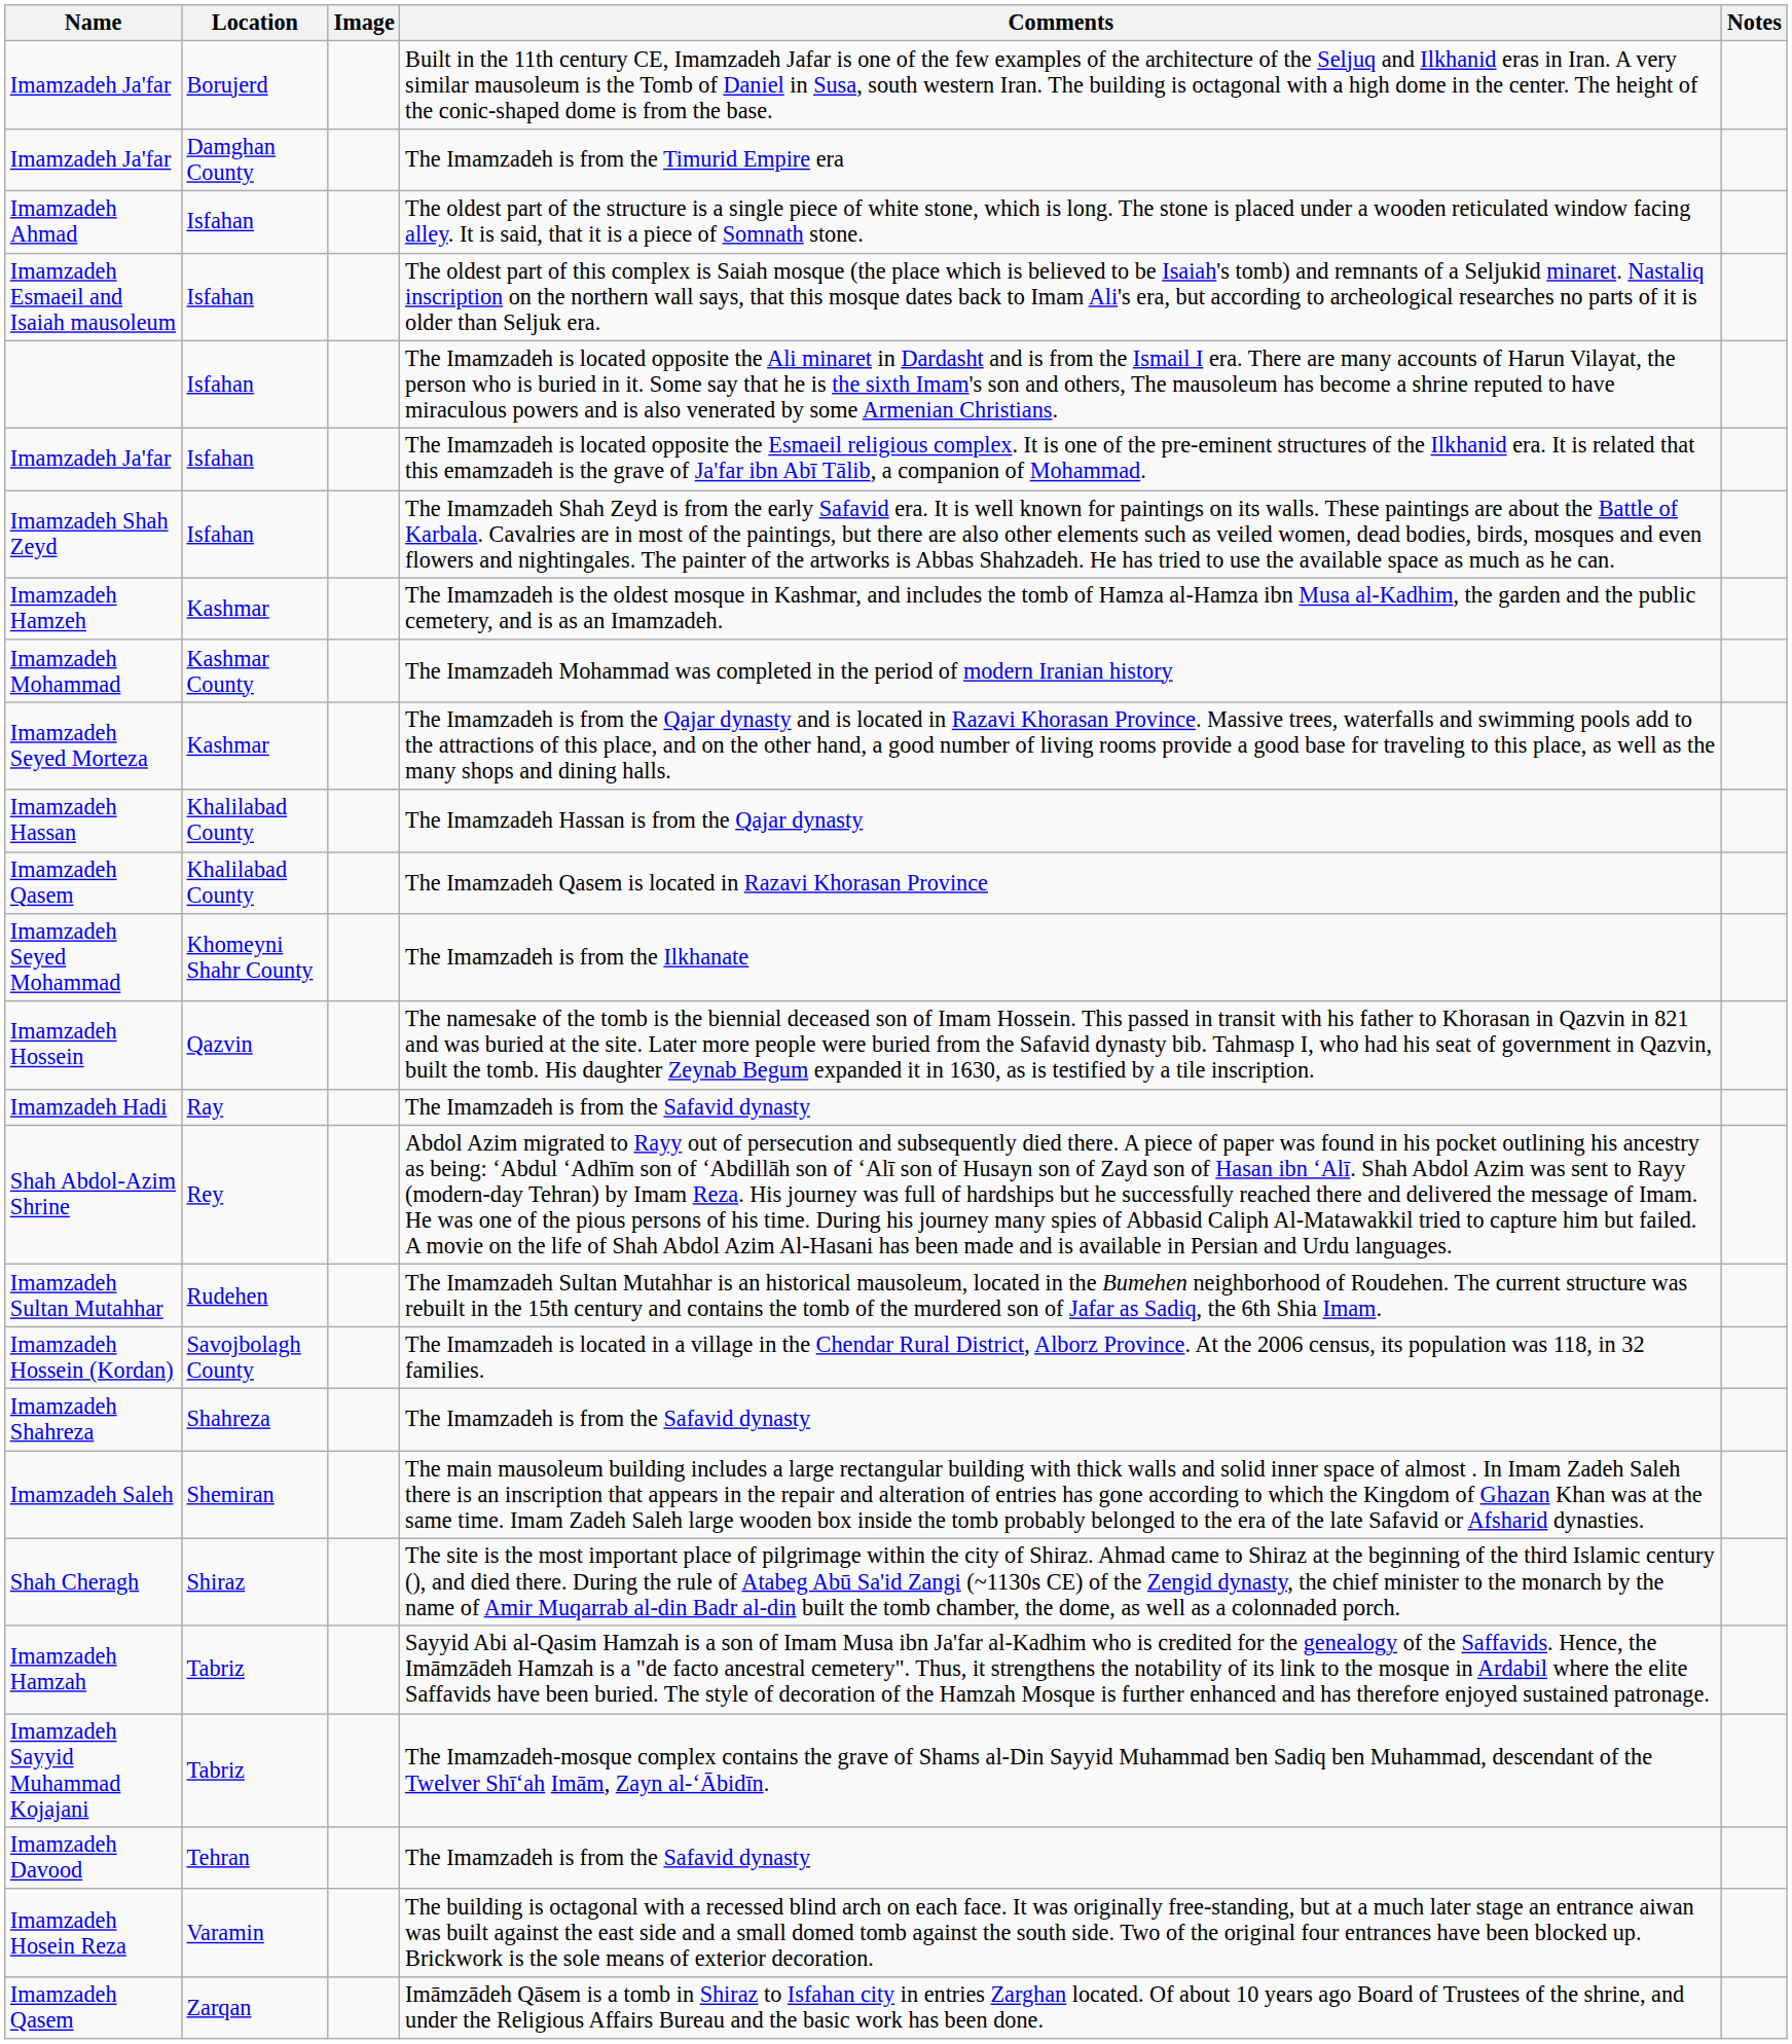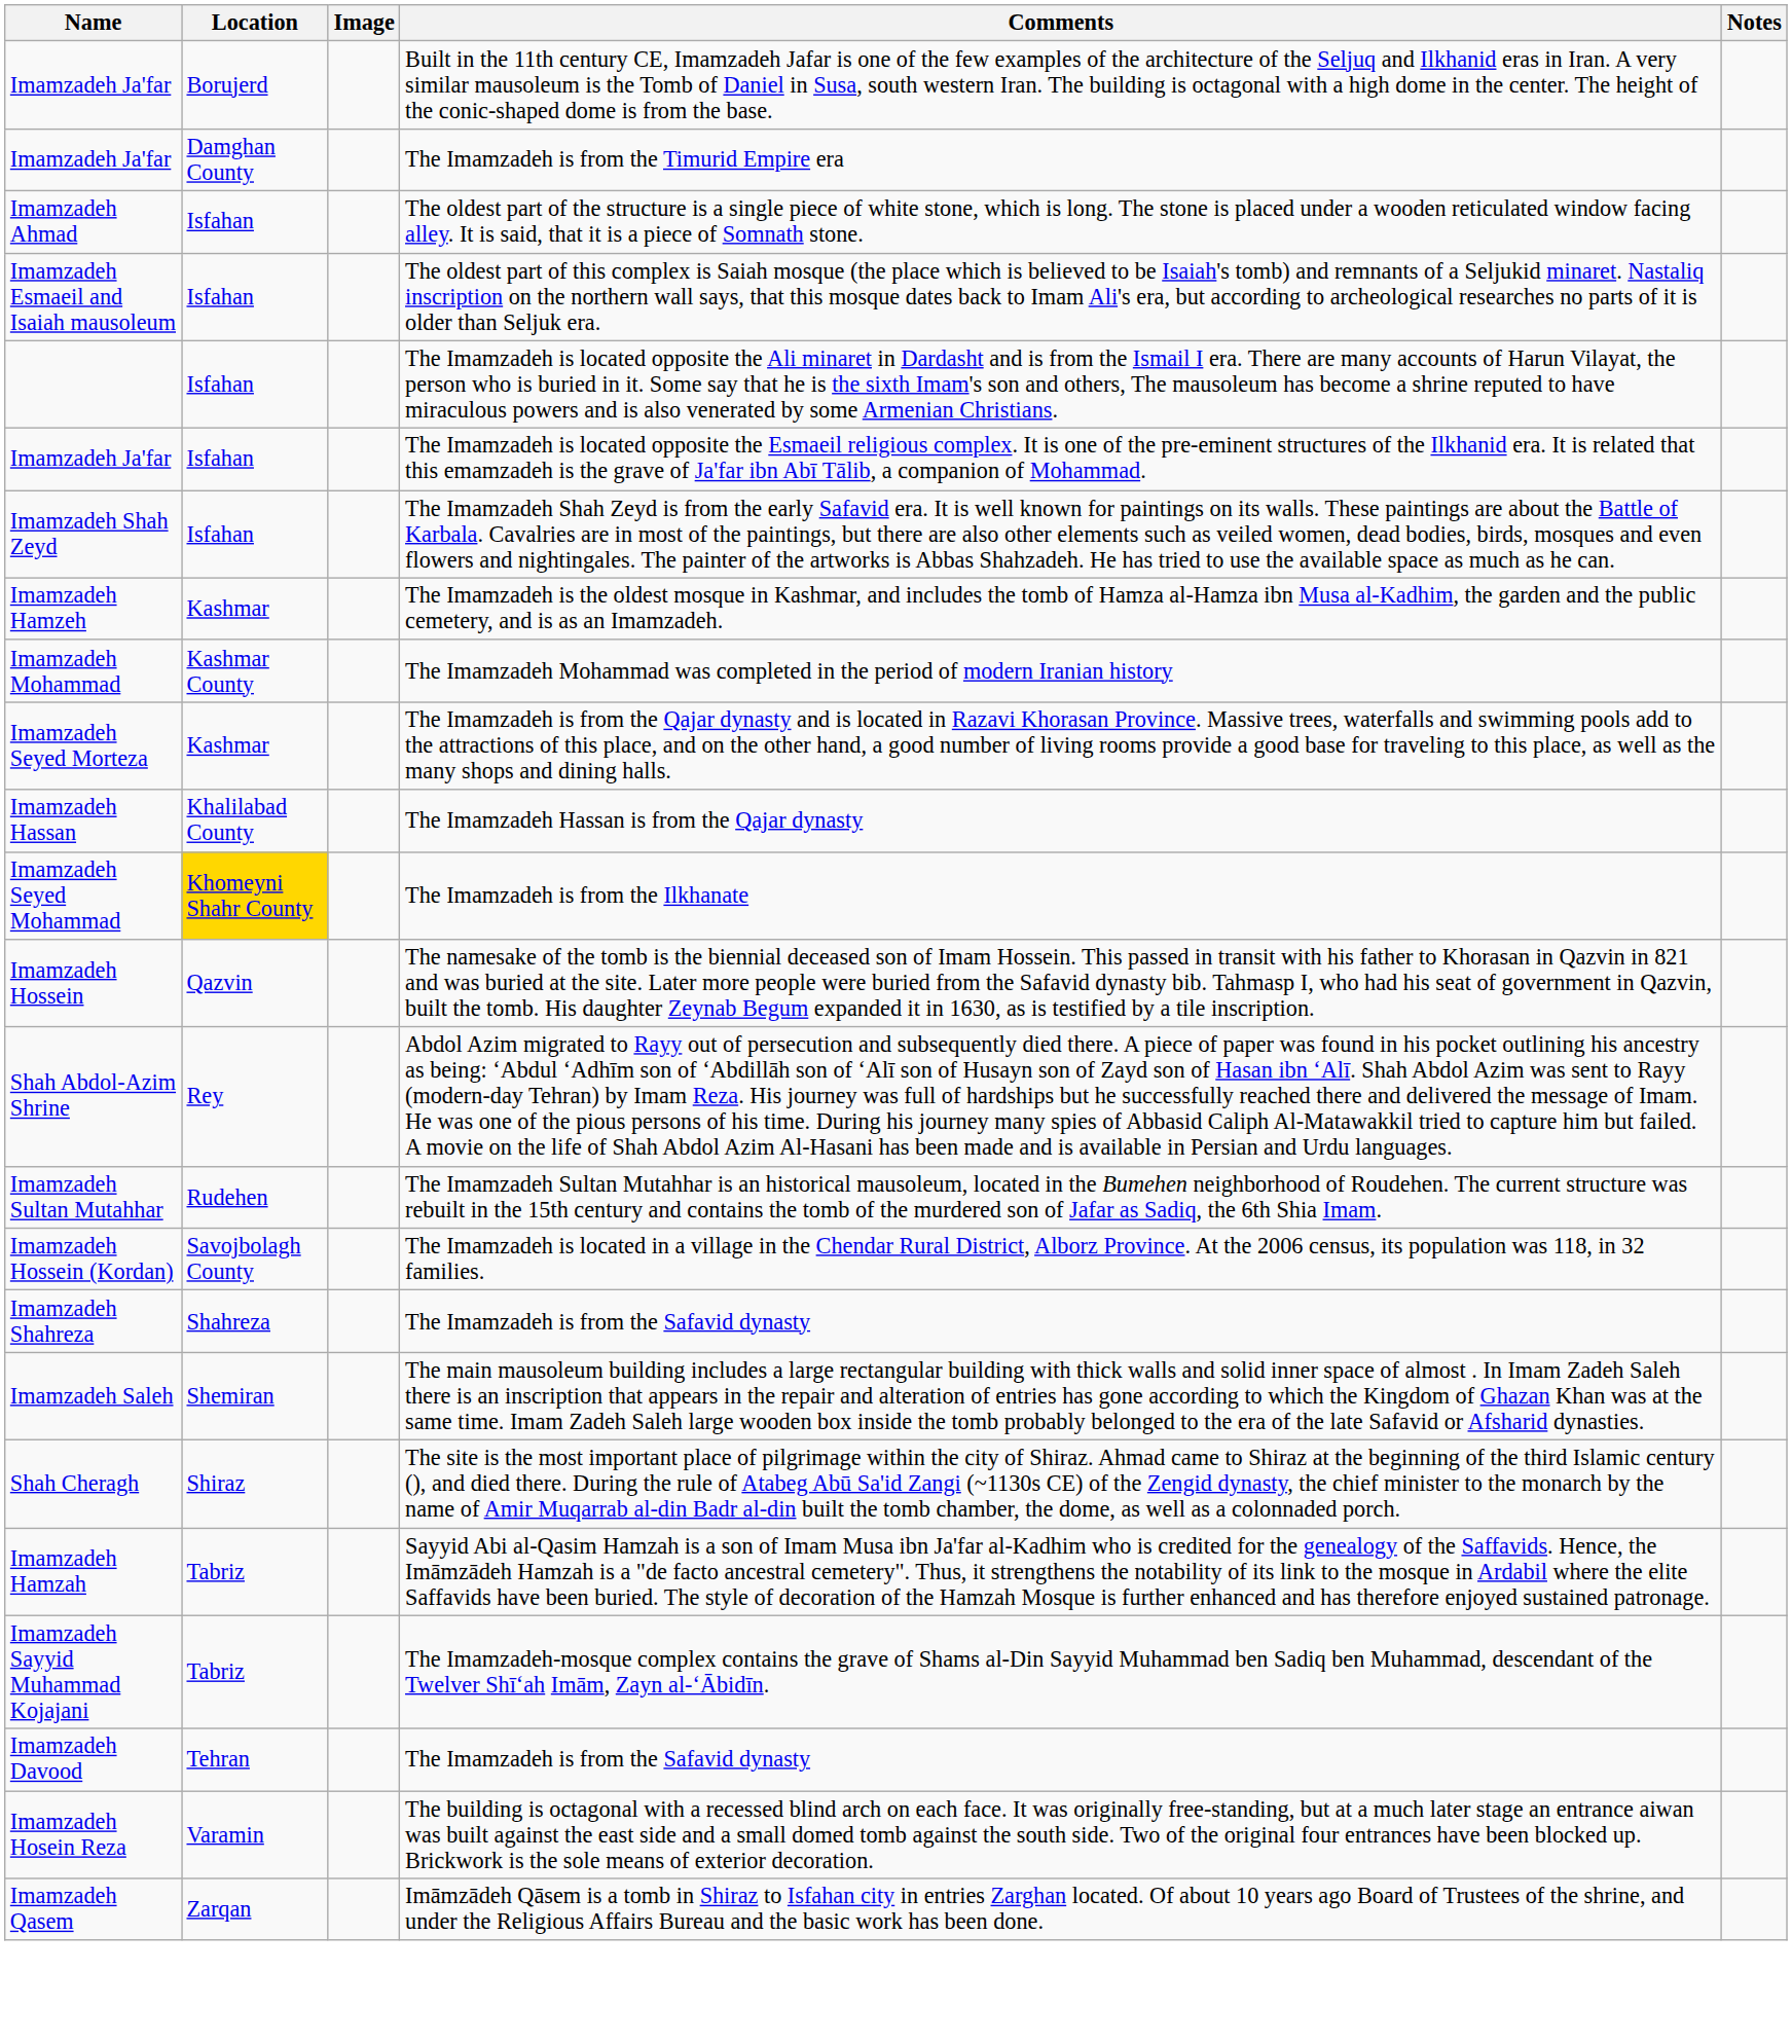- row: Imamzadeh Qasem | Khalilabad County | The Imamzadeh Qasem is located in Razavi Khorasan Province
The Imamzadeh is from the Ilkhanate | Location: no background -> gold background
- row: Imamzadeh Hadi | Ray | The Imamzadeh is from the Safavid dynasty
